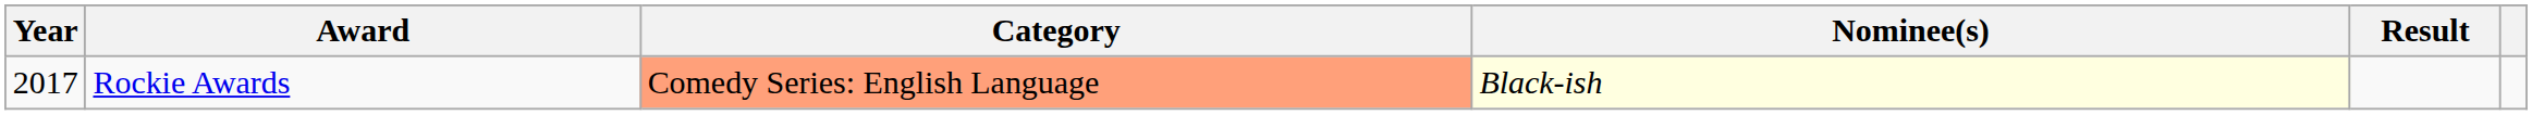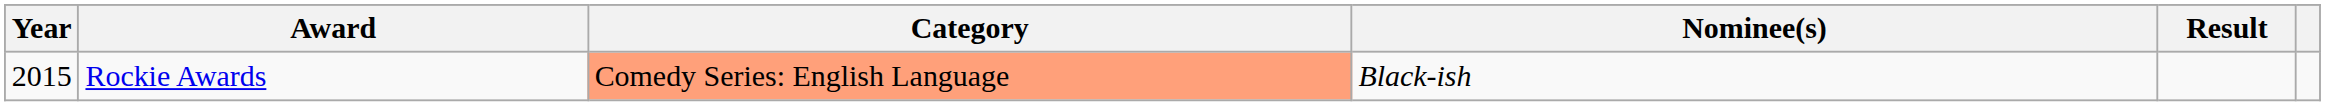Rockie Awards | Year: 2017 -> 2015
Rockie Awards | Nominee(s): lightyellow background -> no background
